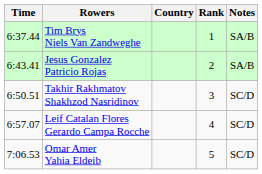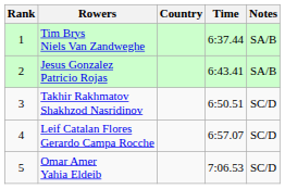columns swapped: Rank <-> Time
